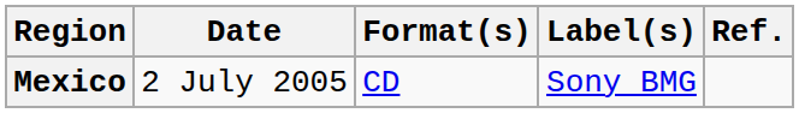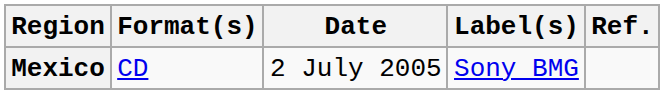columns swapped: Date <-> Format(s)
